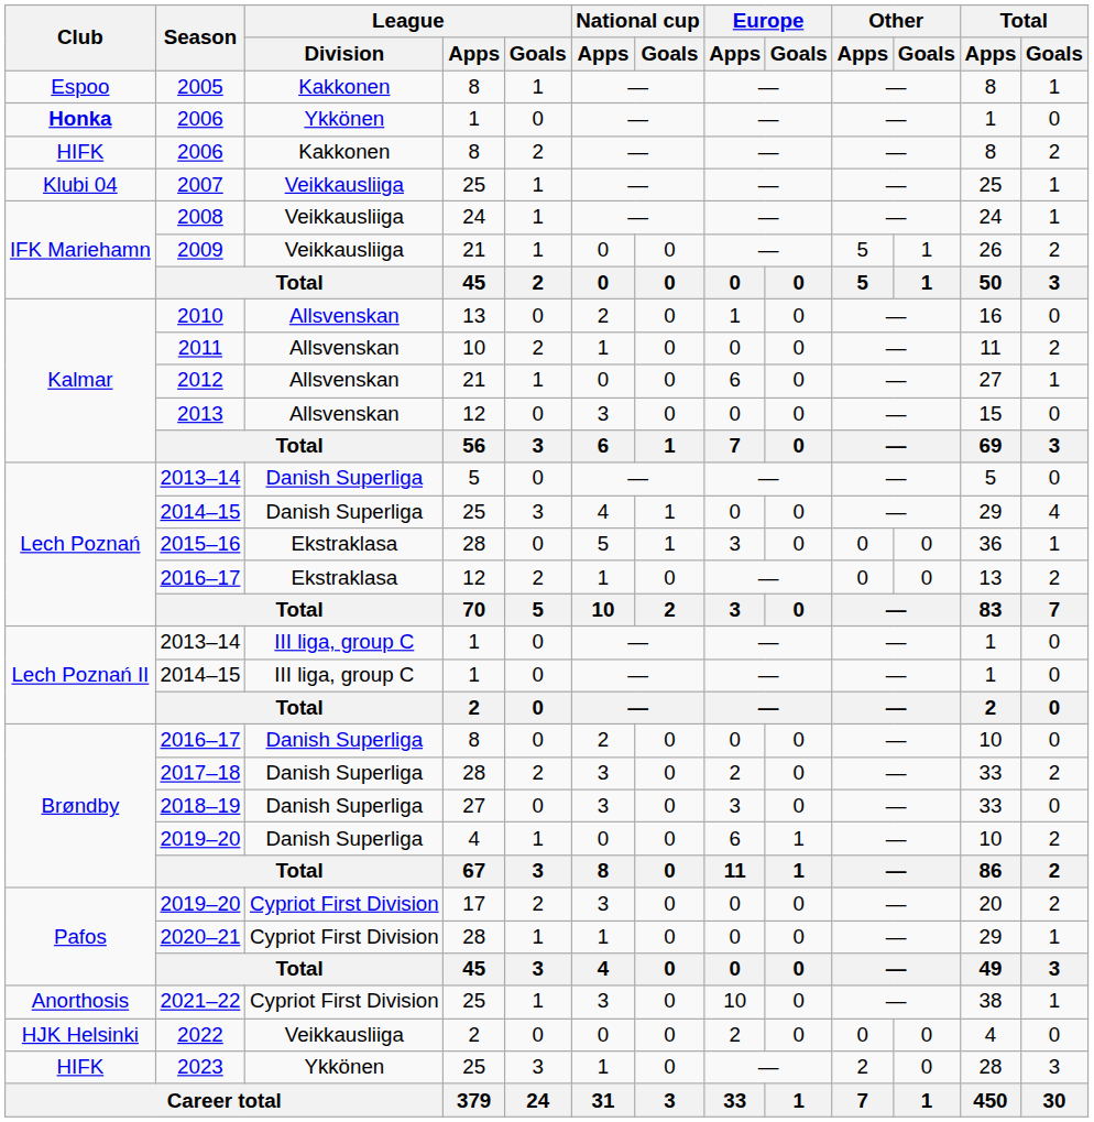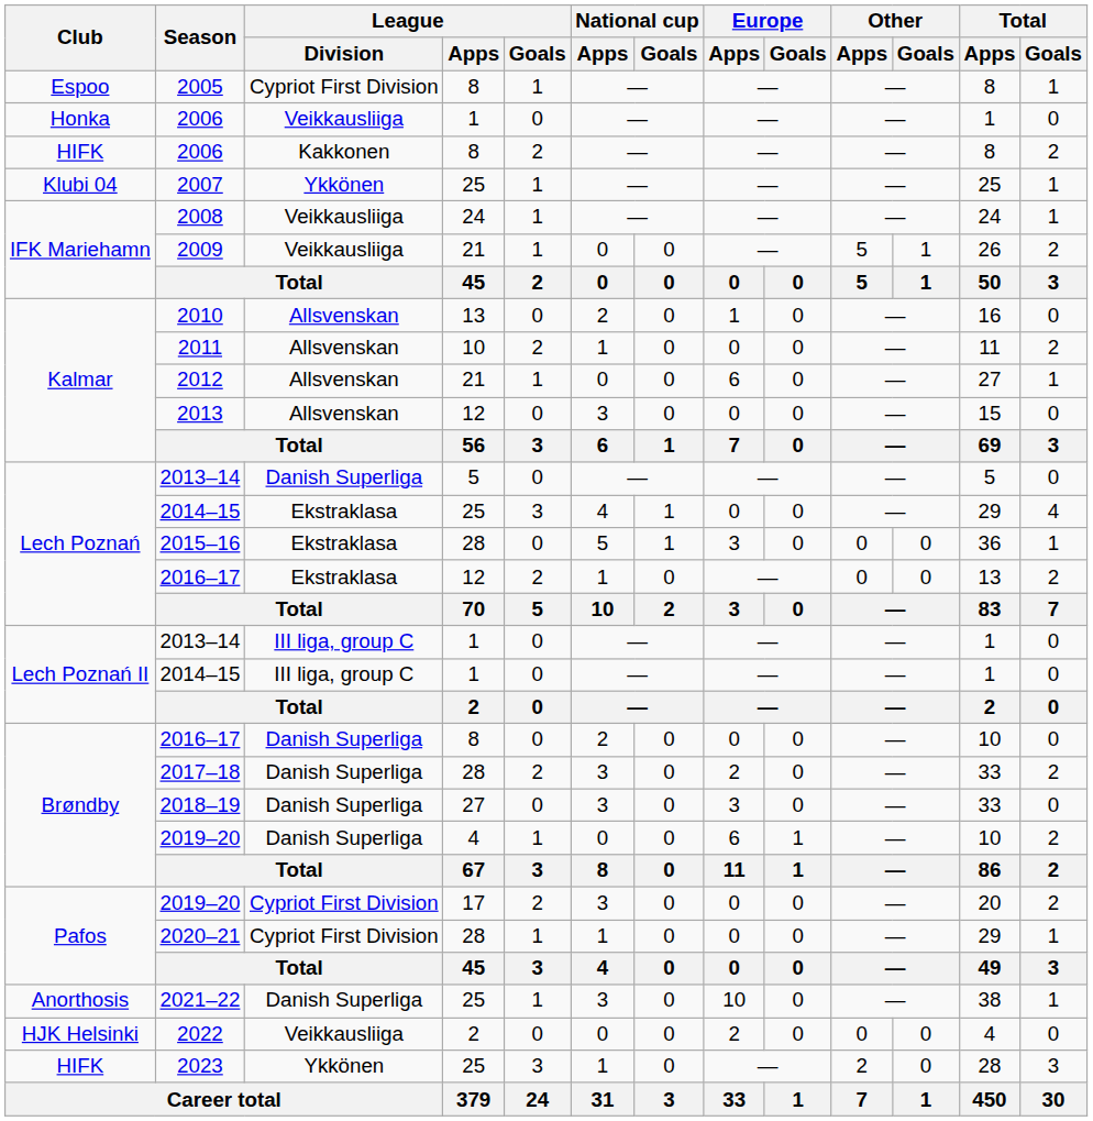2005 | League / Division: Kakkonen -> Cypriot First Division
2006 / 1 | Club: bold -> normal
2006 / 1 | League / Division: Ykkönen -> Veikkausliiga
2007 | League / Division: Veikkausliiga -> Ykkönen
2014–15 / 25 | League / Division: Danish Superliga -> Ekstraklasa
2021–22 | League / Division: Cypriot First Division -> Danish Superliga
